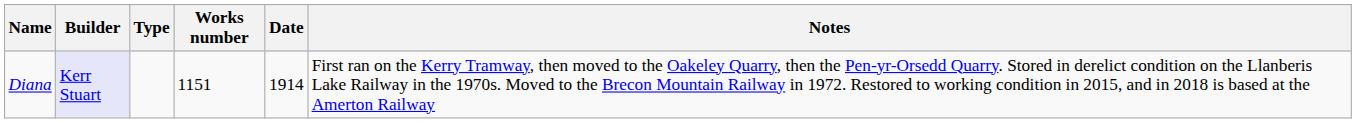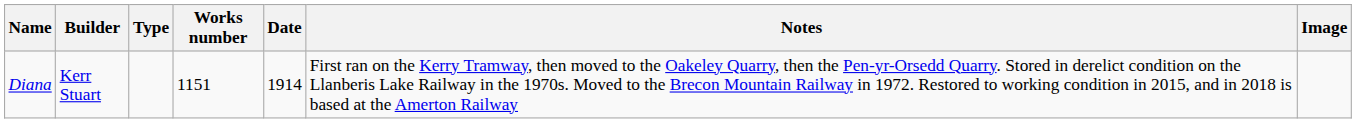+ column: Image
Diana | Builder: lavender background -> no background
